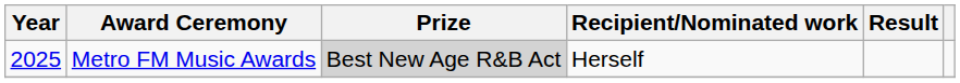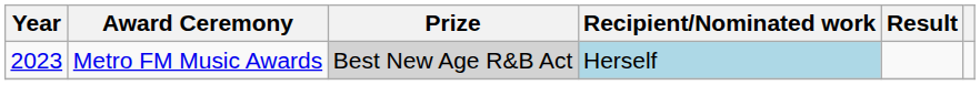Metro FM Music Awards | Year: 2025 -> 2023
Metro FM Music Awards | Recipient/Nominated work: no background -> lightblue background
